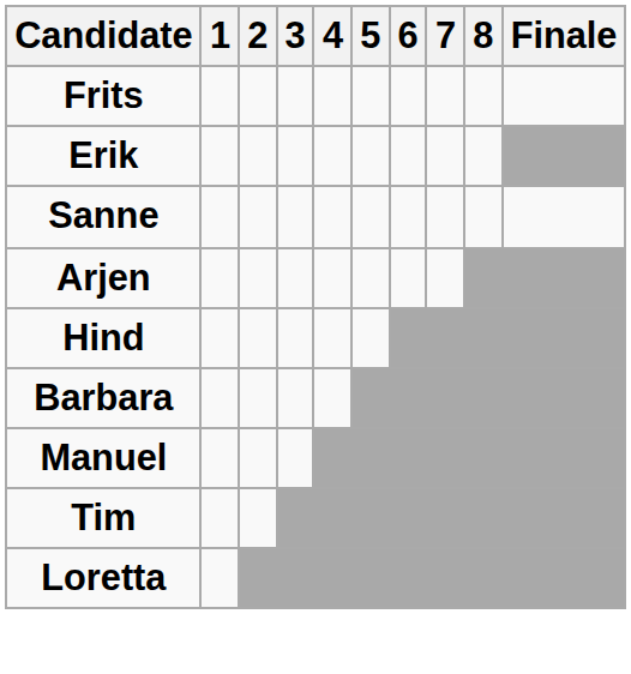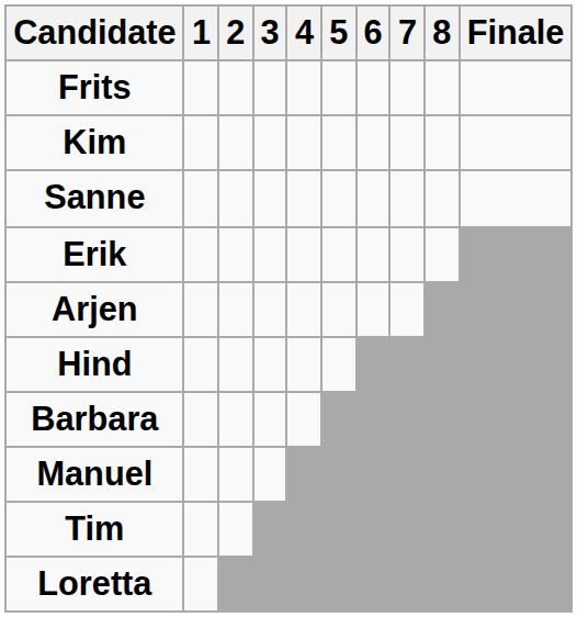+ row: Kim
rows swapped: Sanne <-> Erik
